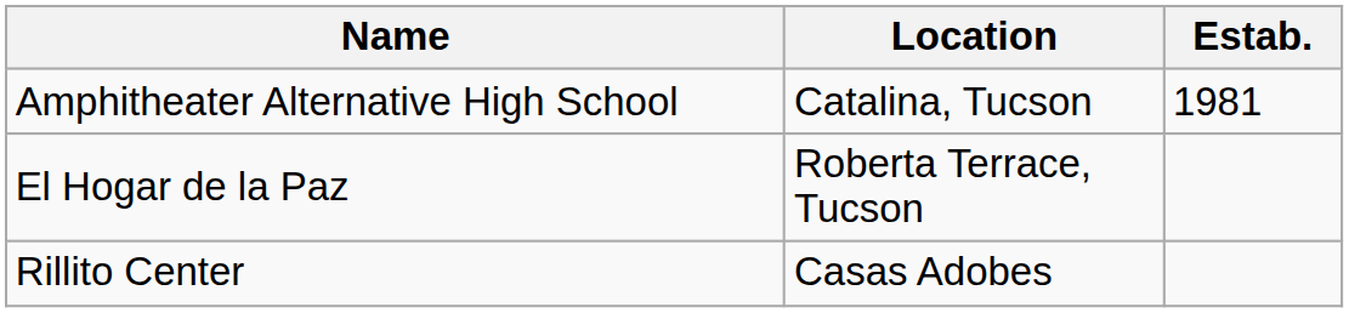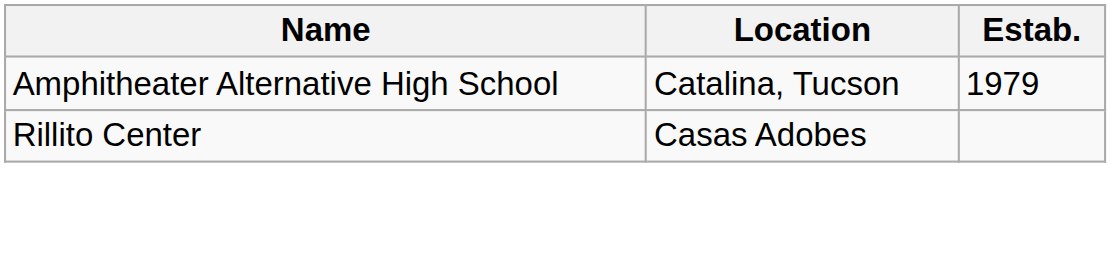Amphitheater Alternative High School | Estab.: 1981 -> 1979
- row: El Hogar de la Paz | Roberta Terrace, Tucson
